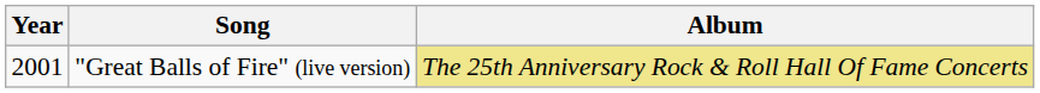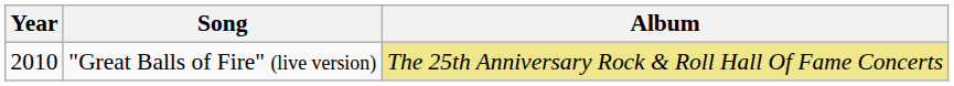"Great Balls of Fire" (live version) | Year: 2001 -> 2010
